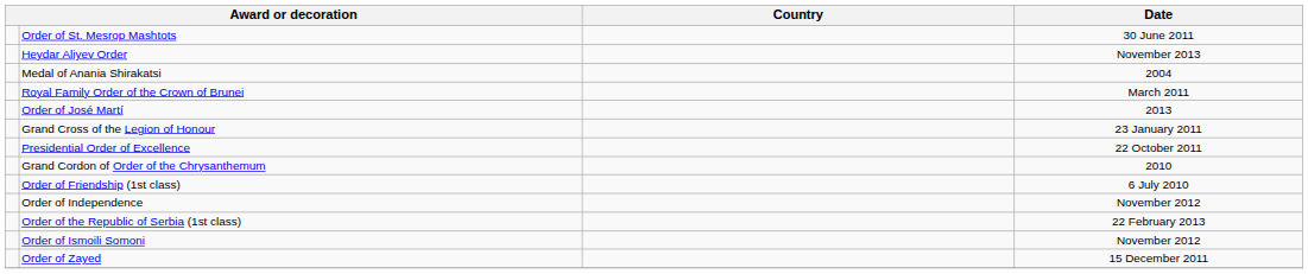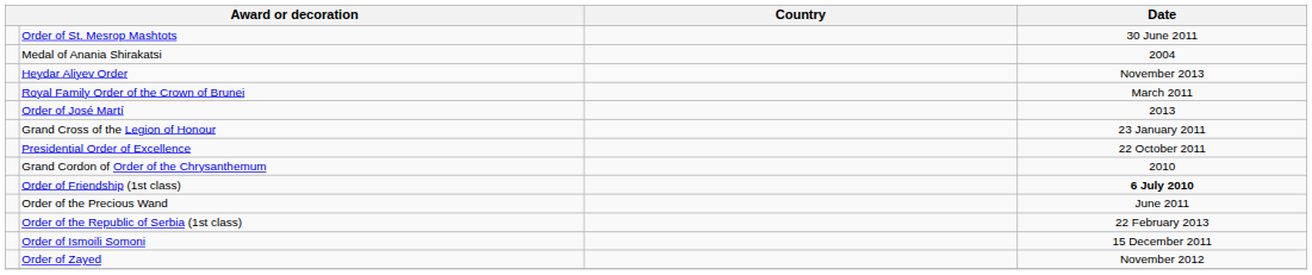rows swapped: Medal of Anania Shirakatsi <-> Heydar Aliyev Order
Order of Friendship (1st class) | Date: normal -> bold
+ row: Order of the Precious Wand | June 2011
- row: Order of Independence | November 2012
Order of Ismoili Somoni | Date: November 2012 -> 15 December 2011
Order of Zayed | Date: 15 December 2011 -> November 2012
